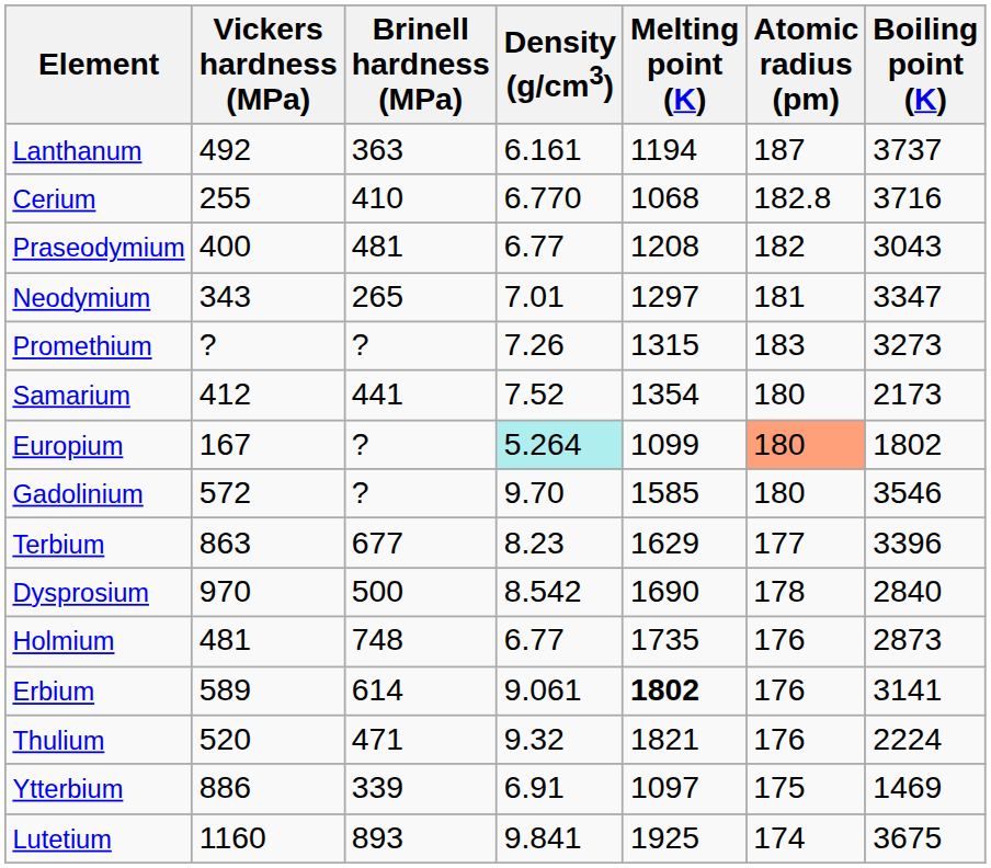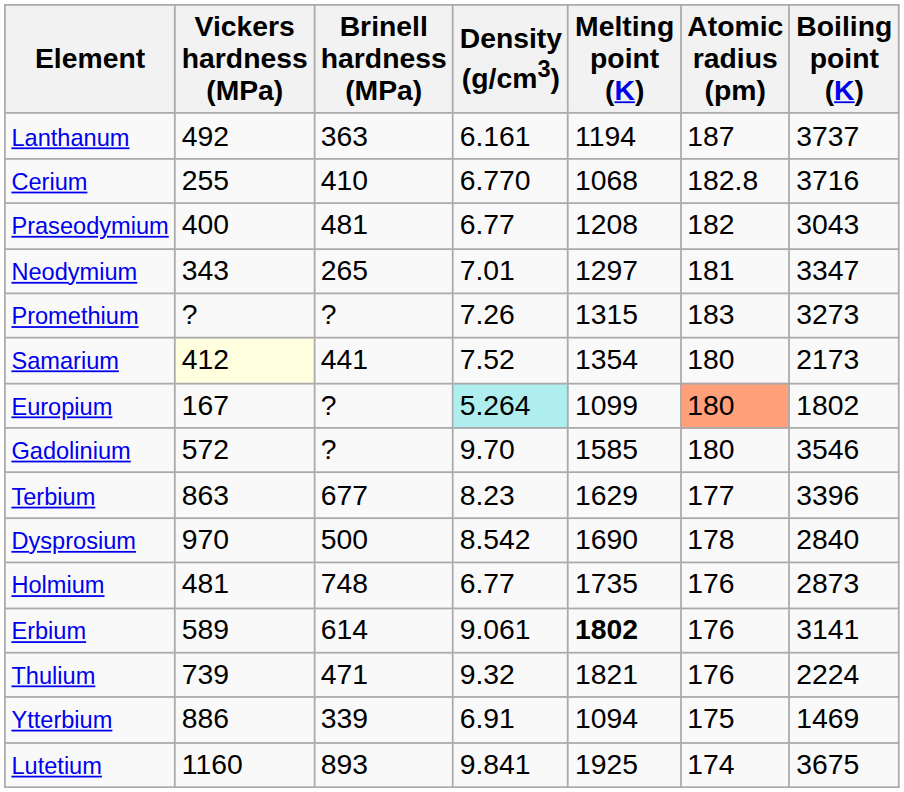Samarium | Vickers hardness (MPa): no background -> lightyellow background
Thulium | Vickers hardness (MPa): 520 -> 739
Ytterbium | Melting point (K): 1097 -> 1094
